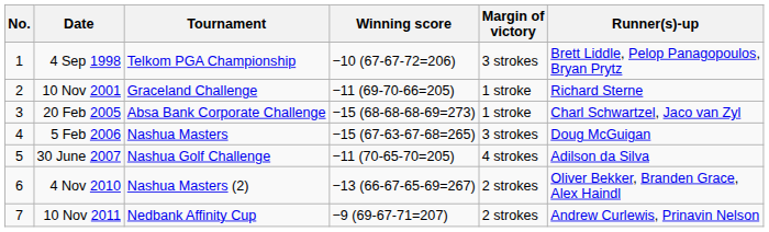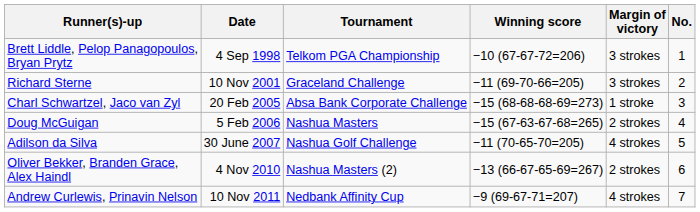columns swapped: No. <-> Runner(s)-up
10 Nov 2001 | Margin of victory: 1 stroke -> 3 strokes
5 Feb 2006 | Margin of victory: 3 strokes -> 2 strokes
10 Nov 2011 | Margin of victory: 2 strokes -> 4 strokes
